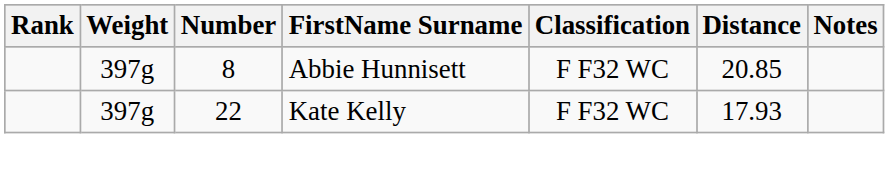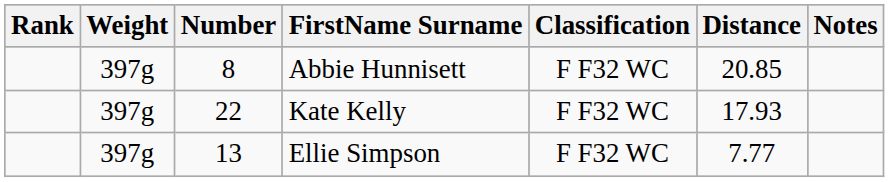+ row: 397g | 13 | Ellie Simpson | F F32 WC | 7.77
